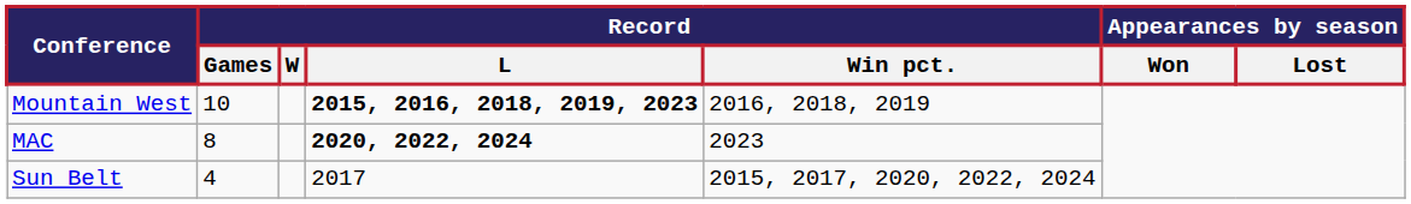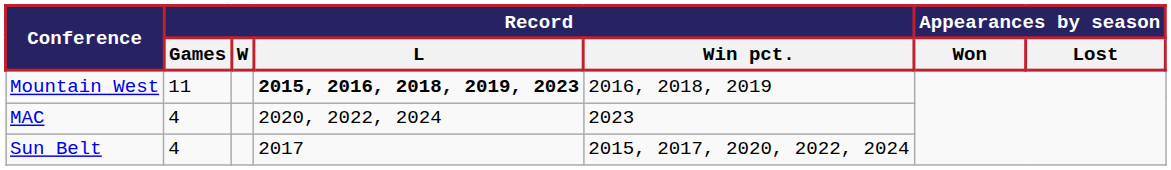Mountain West | Record / Games: 10 -> 11
MAC | Record / Games: 8 -> 4
MAC | Record / L: bold -> normal
